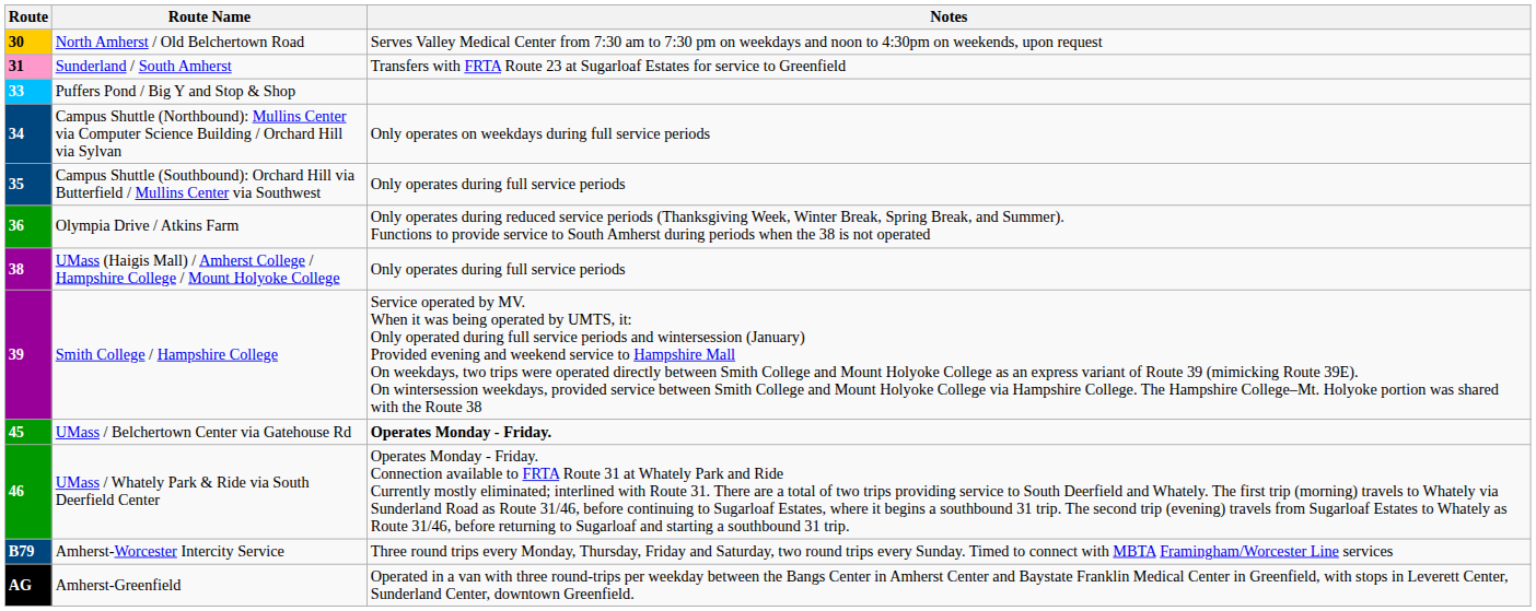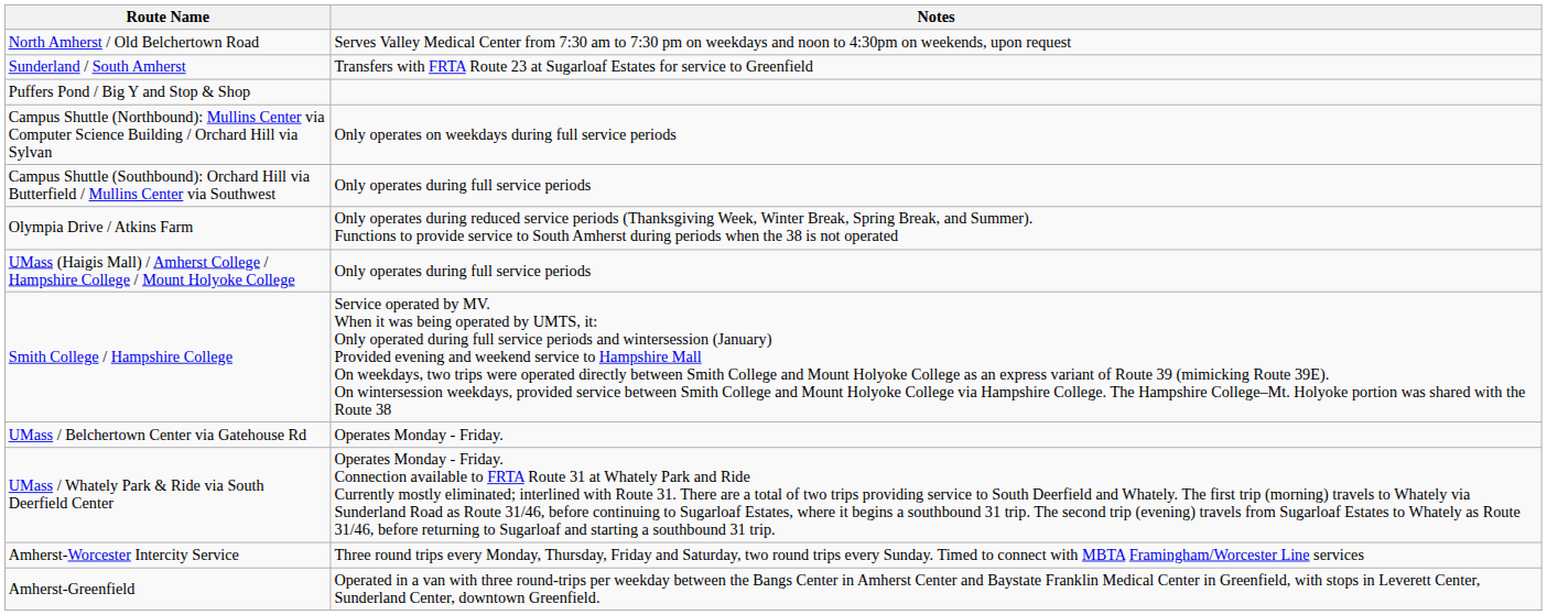- column: Route | 30 | 31 | 33 | 34 | 35 | 36 | 38 | 39 | 45 | 46 | B79 | AG
UMass / Belchertown Center via Gatehouse Rd | Notes: bold -> normal
